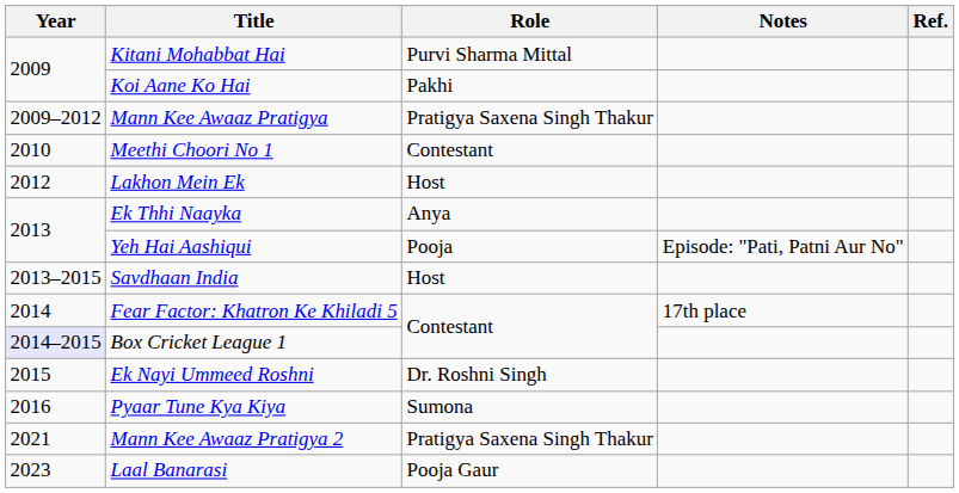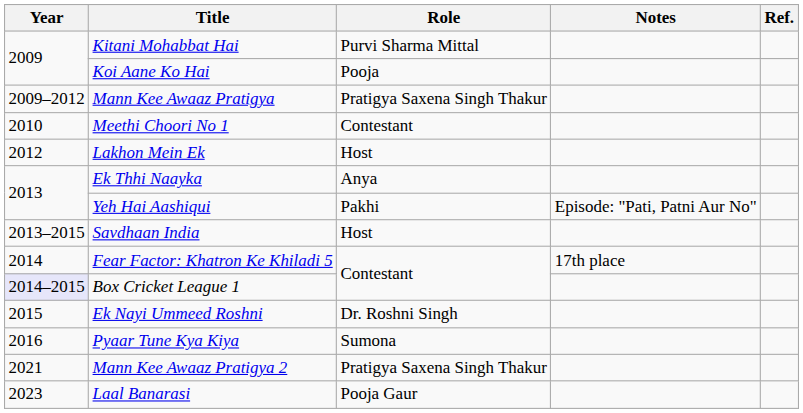Koi Aane Ko Hai | Role: Pakhi -> Pooja
Yeh Hai Aashiqui | Role: Pooja -> Pakhi
